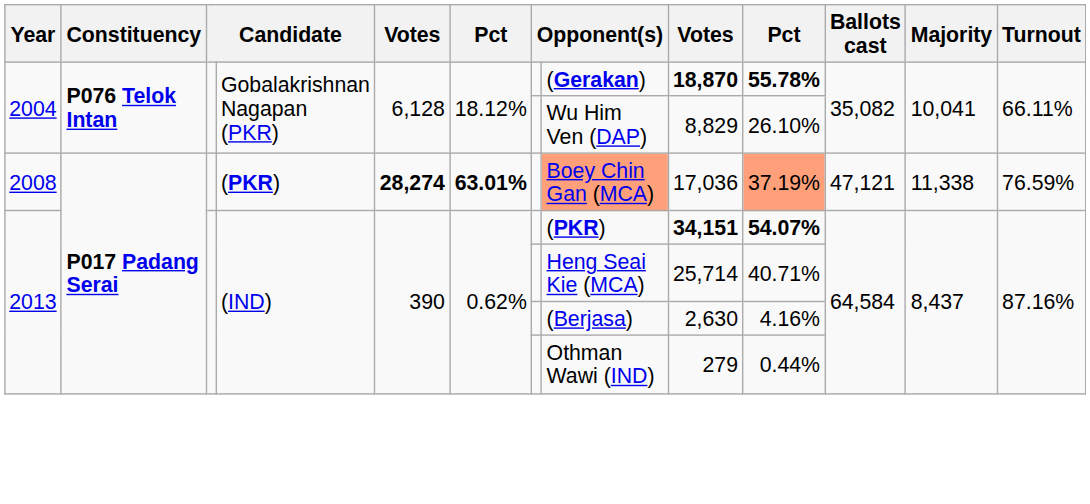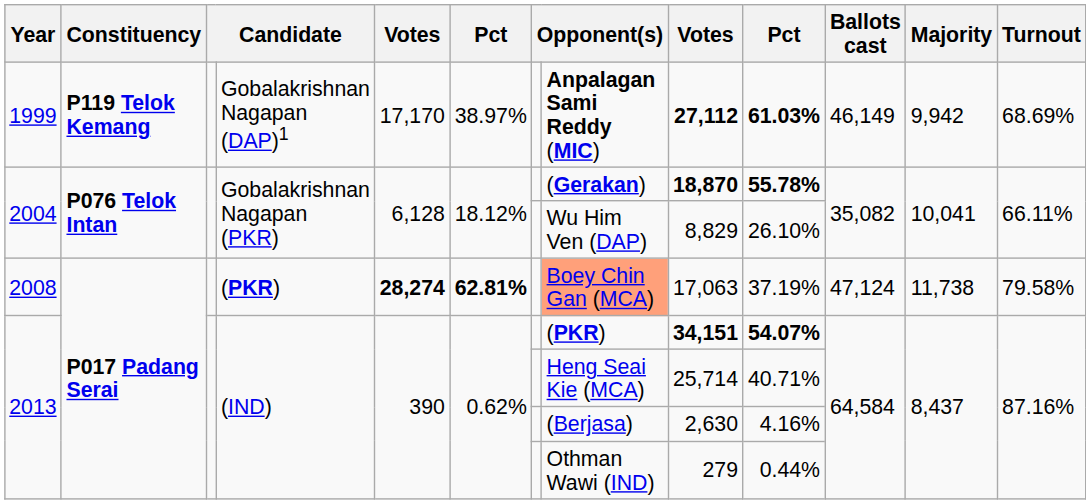+ row: 1999 | P119 Telok Kemang | Gobalakrishnan Nagapan (DAP)1 | 17,170 | 38.97% | Anpalagan Sami Reddy (MIC) | 27,112 | 61.03% | 46,149 | 9,942 | 68.69%
2008 | column 6: 63.01% -> 62.81%
2008 | column 9: 17,036 -> 17,063
2008 | column 10: lightsalmon background -> no background
2008 | Ballots cast: 47,121 -> 47,124
2008 | Majority: 11,338 -> 11,738
2008 | Turnout: 76.59% -> 79.58%
